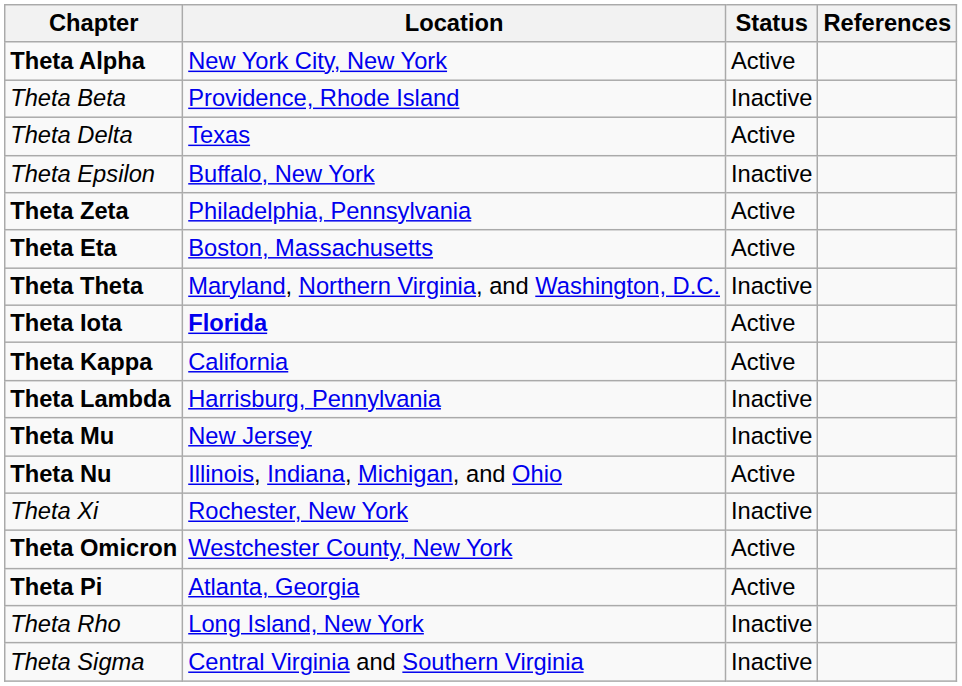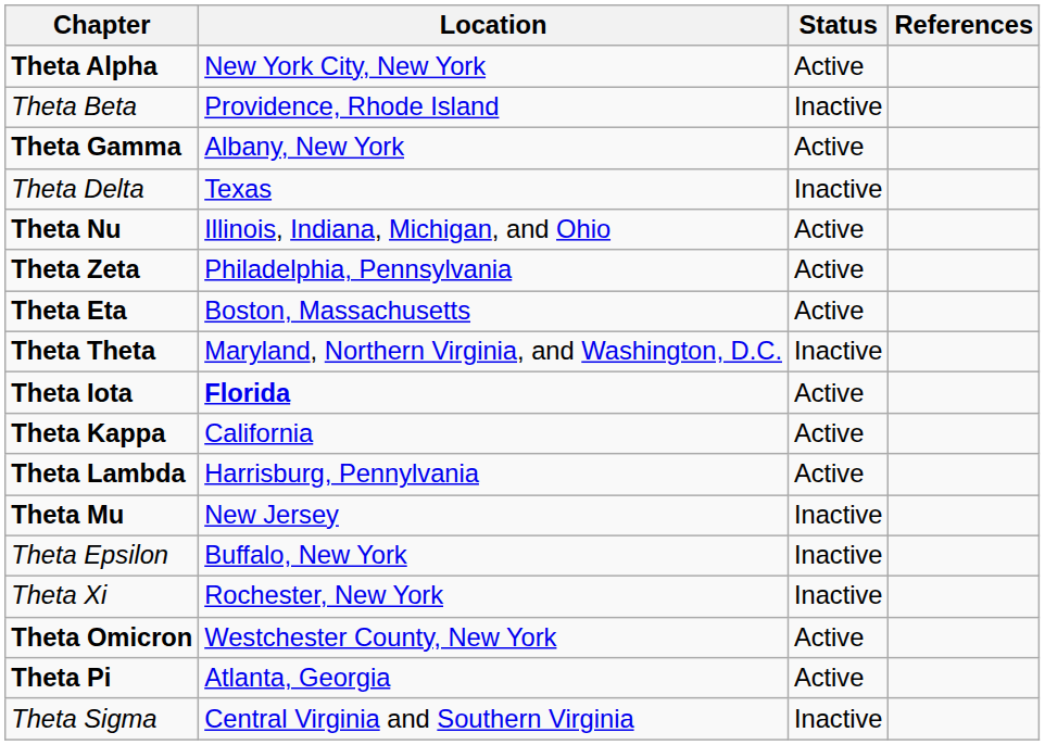+ row: Theta Gamma | Albany, New York | Active
Theta Delta | Status: Active -> Inactive
rows swapped: Theta Epsilon <-> Theta Nu
Theta Lambda | Status: Inactive -> Active
- row: Theta Rho | Long Island, New York | Inactive
